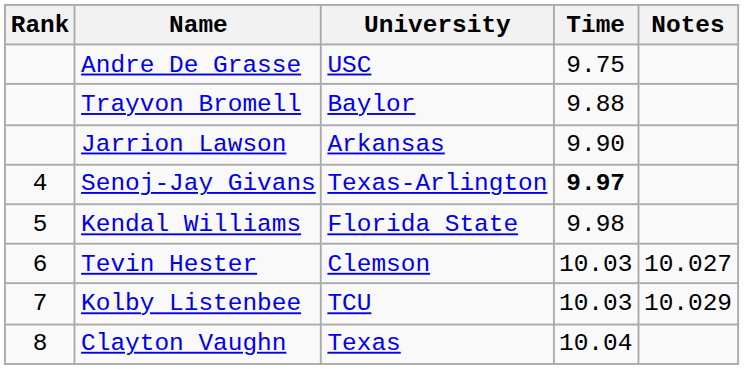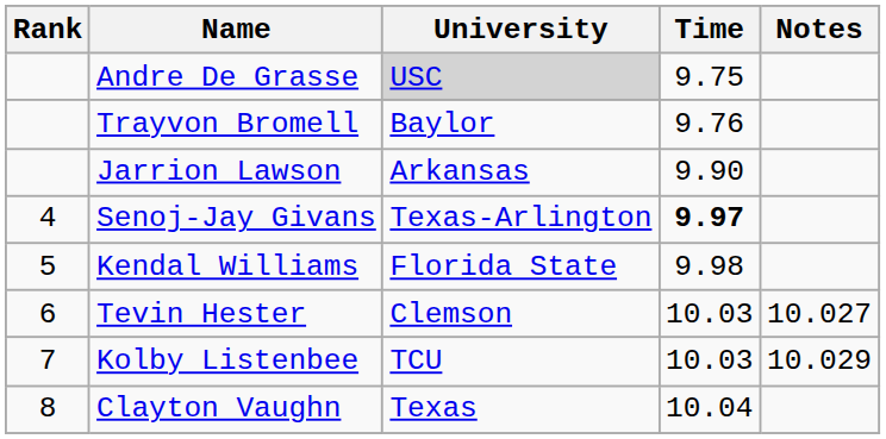Andre De Grasse | University: no background -> lightgrey background
Trayvon Bromell | Time: 9.88 -> 9.76
